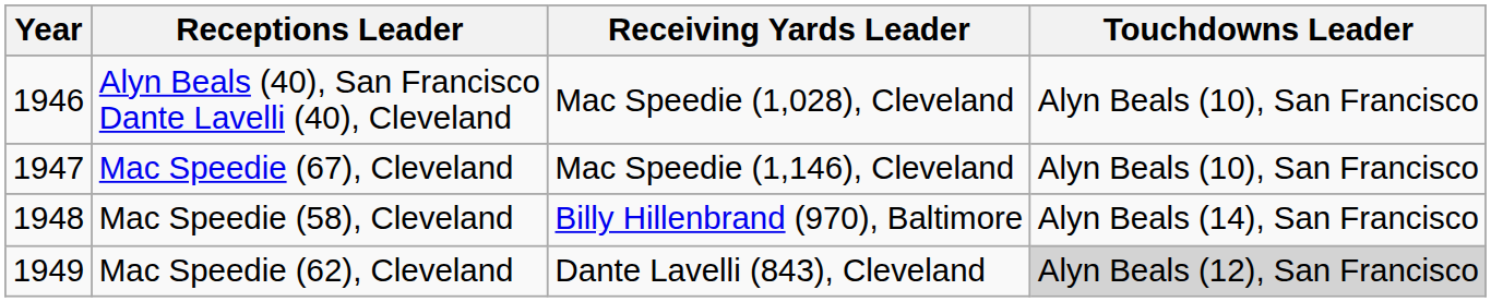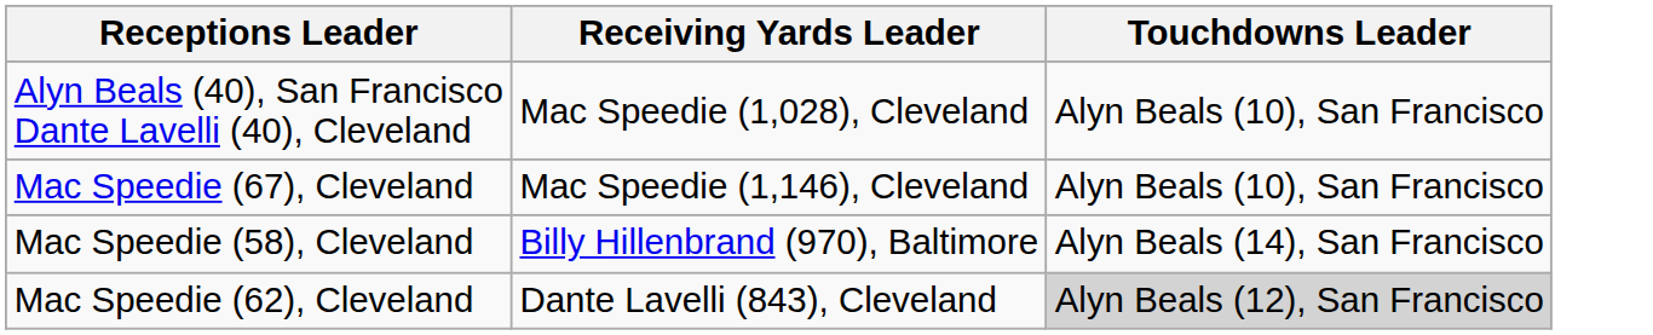- column: Year | 1946 | 1947 | 1948 | 1949
